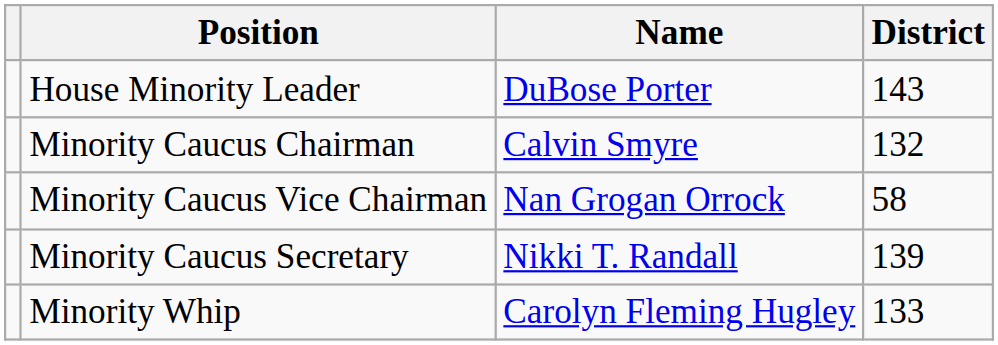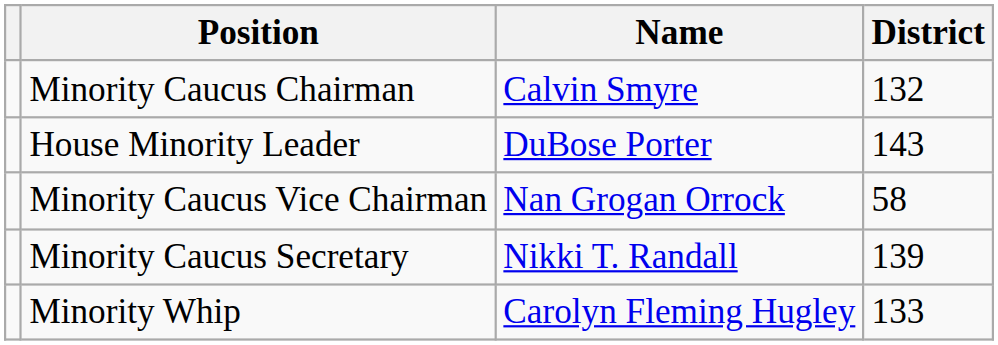rows swapped: House Minority Leader <-> Minority Caucus Chairman
